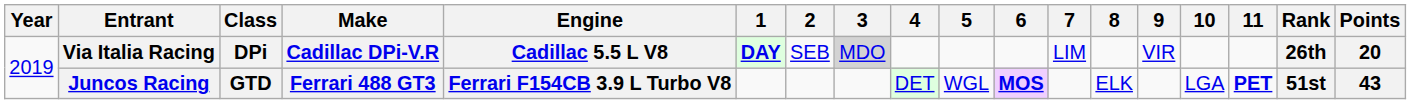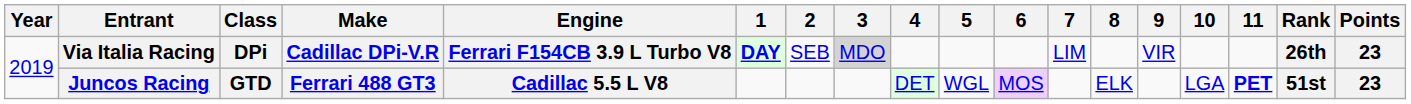Via Italia Racing | Engine: Cadillac 5.5 L V8 -> Ferrari F154CB 3.9 L Turbo V8
Via Italia Racing | Points: 20 -> 23
Juncos Racing | Engine: Ferrari F154CB 3.9 L Turbo V8 -> Cadillac 5.5 L V8
Juncos Racing | 6: bold -> normal
Juncos Racing | Points: 43 -> 23
